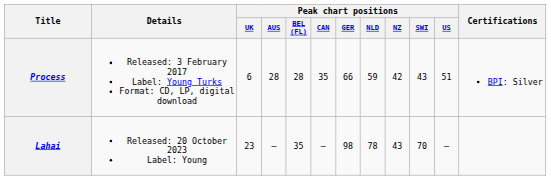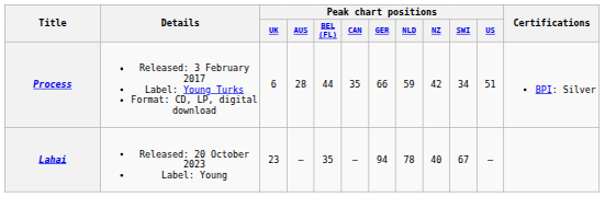Process | Peak chart positions / BEL (FL): 28 -> 44
Process | Peak chart positions / SWI: 43 -> 34
Lahai | Peak chart positions / GER: 98 -> 94
Lahai | Peak chart positions / NZ: 43 -> 40
Lahai | Peak chart positions / SWI: 70 -> 67
